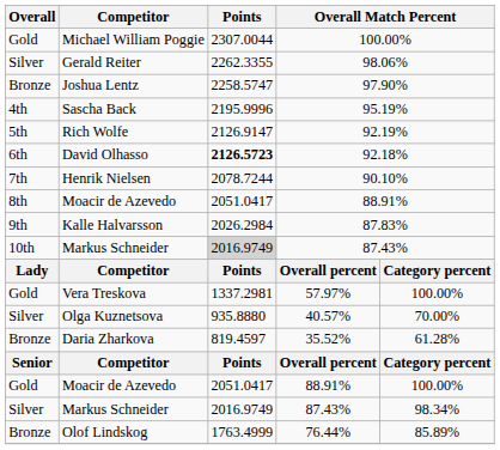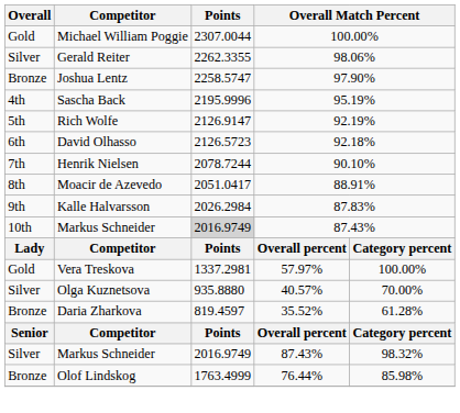David Olhasso | Points: bold -> normal
- row: Gold | Moacir de Azevedo | 2051.0417 | 88.91% | 100.00%
Silver / Markus Schneider | column 5: 98.34% -> 98.32%
Olof Lindskog | column 5: 85.89% -> 85.98%
